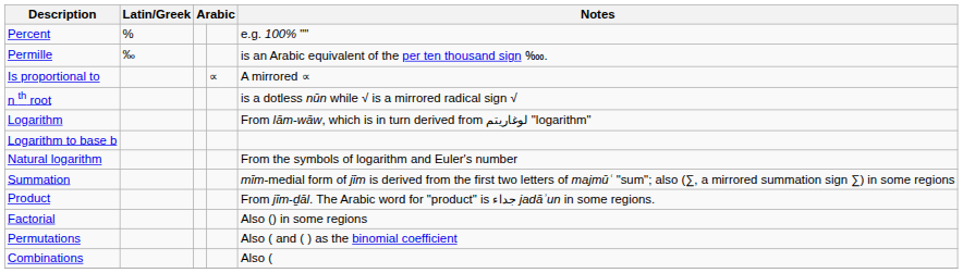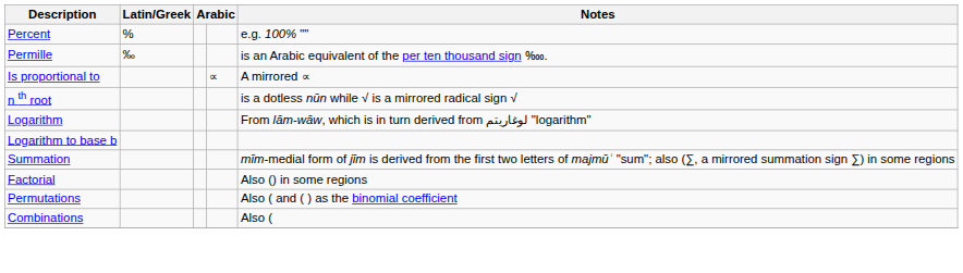- row: Natural logarithm | From the symbols of logarithm and Euler's number
- row: Product | From jīm-ḏāl. The Arabic word for "product" is جداء jadāʾun in some regions.
